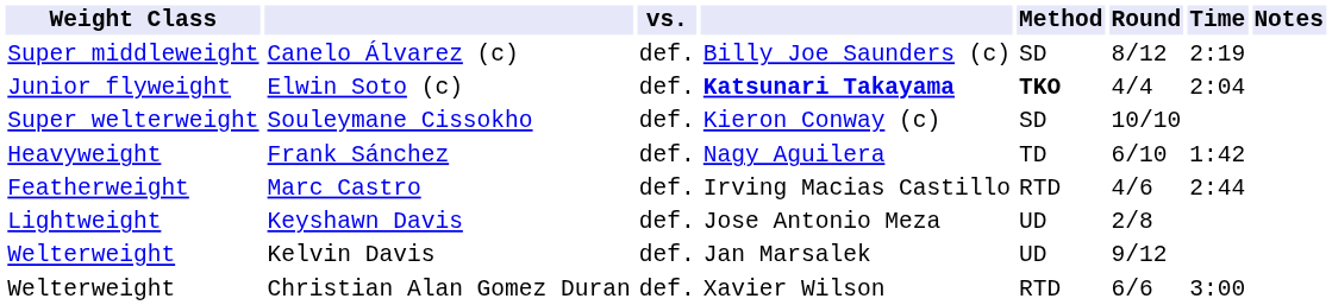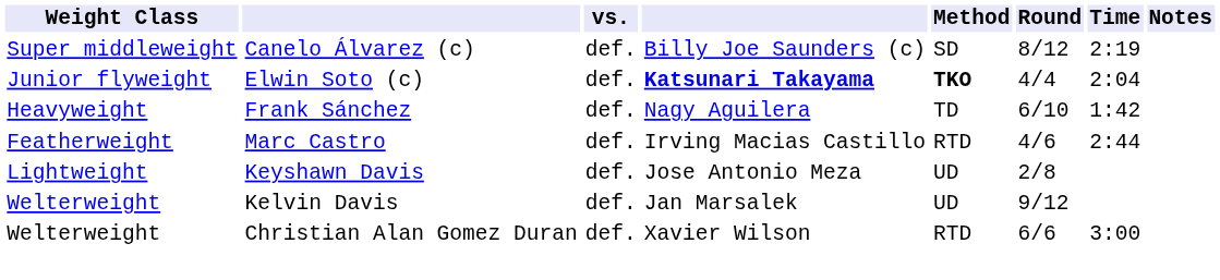- row: Super welterweight | Souleymane Cissokho | def. | Kieron Conway (c) | SD | 10/10
